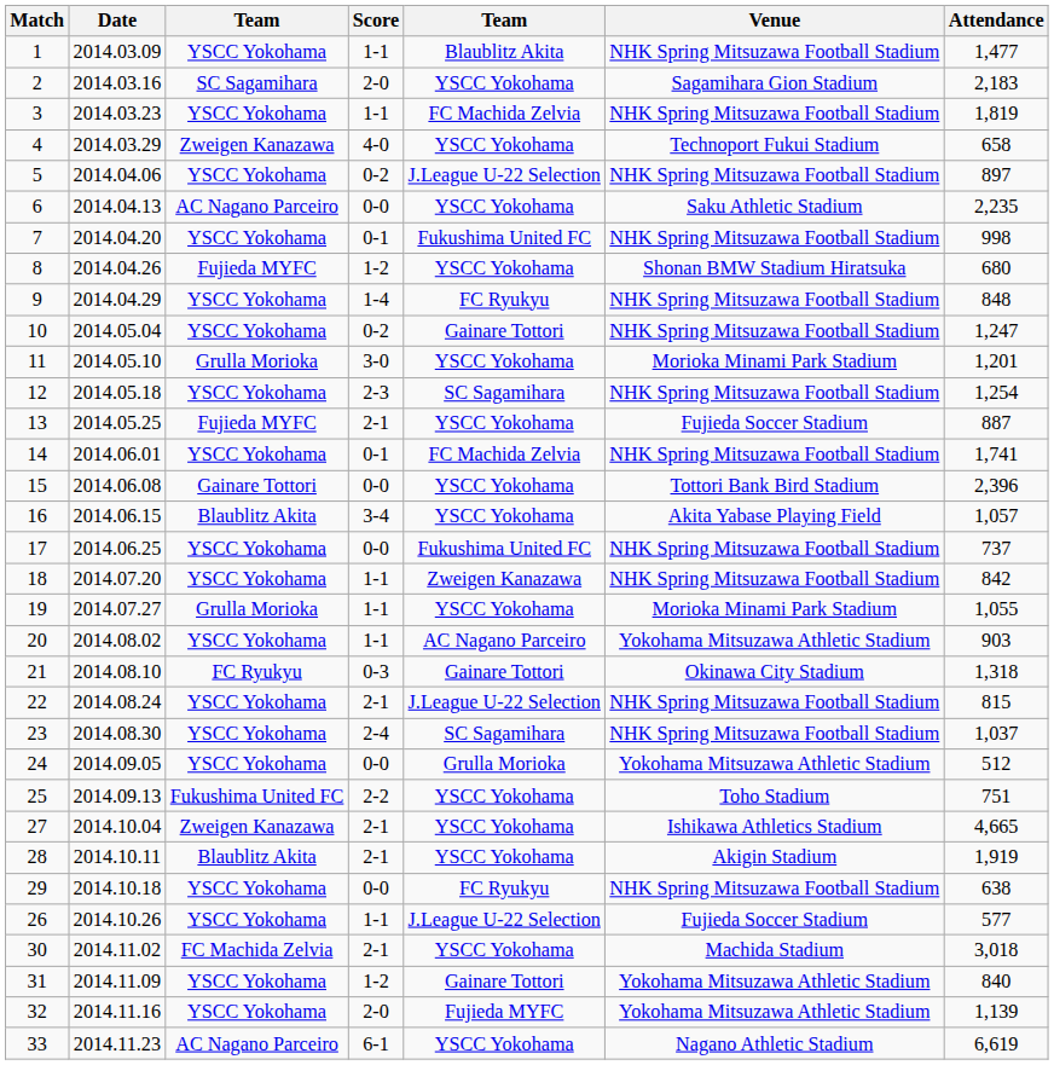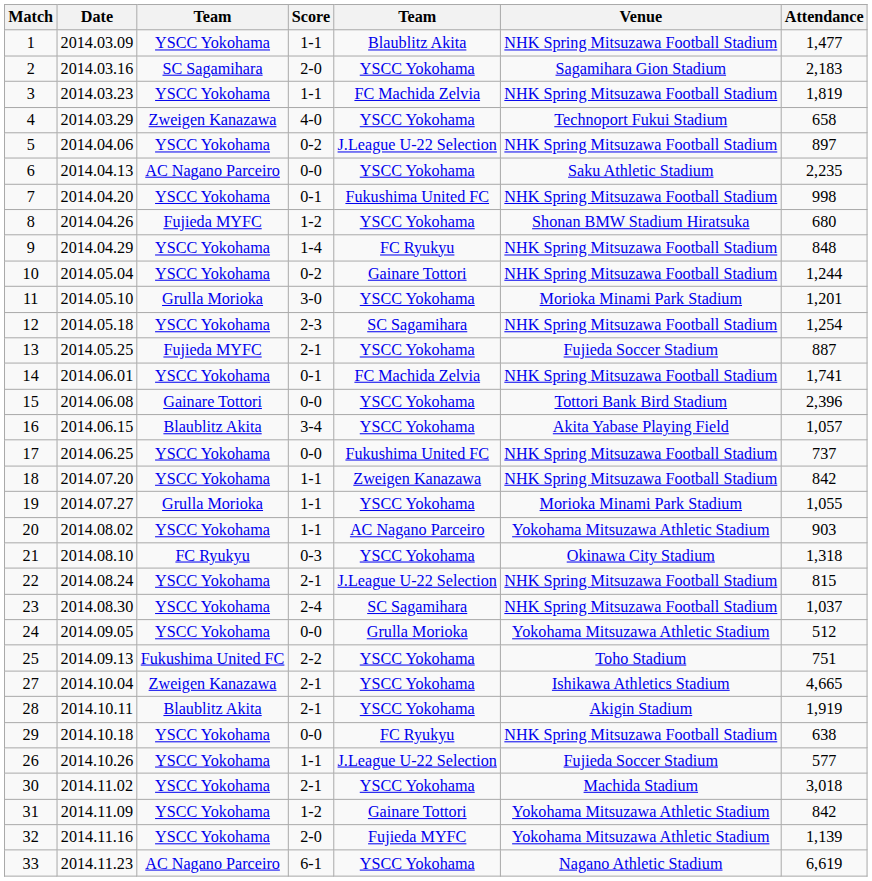10 | Attendance: 1,247 -> 1,244
21 | column 5: Gainare Tottori -> YSCC Yokohama
30 | column 3: FC Machida Zelvia -> YSCC Yokohama
31 | Attendance: 840 -> 842
